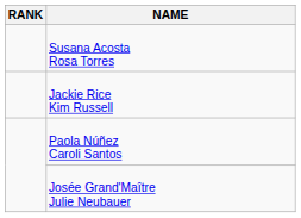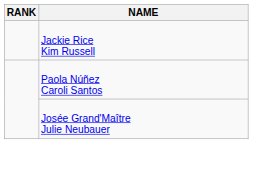- row: Susana Acosta Rosa Torres
